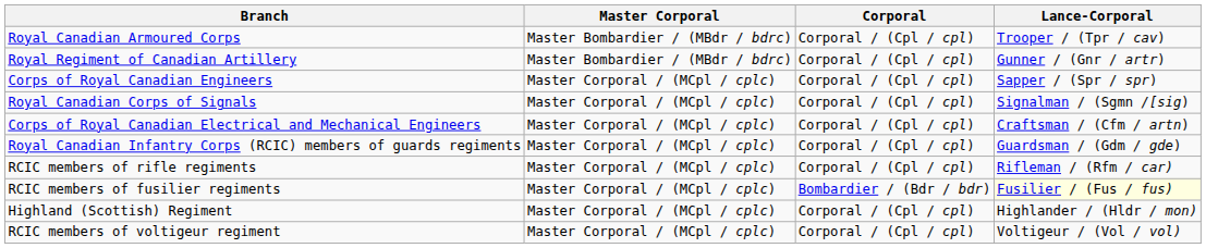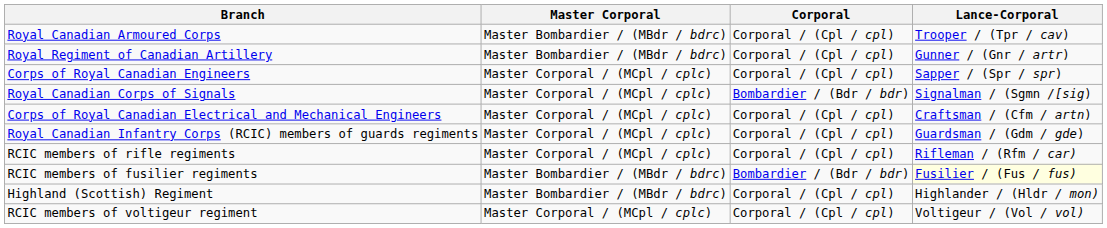Royal Canadian Corps of Signals | Corporal: Corporal / (Cpl / cpl) -> Bombardier / (Bdr / bdr)
RCIC members of fusilier regiments | Master Corporal: Master Corporal / (MCpl / cplc) -> Master Bombardier / (MBdr / bdrc)
Highland (Scottish) Regiment | Master Corporal: Master Corporal / (MCpl / cplc) -> Master Bombardier / (MBdr / bdrc)
